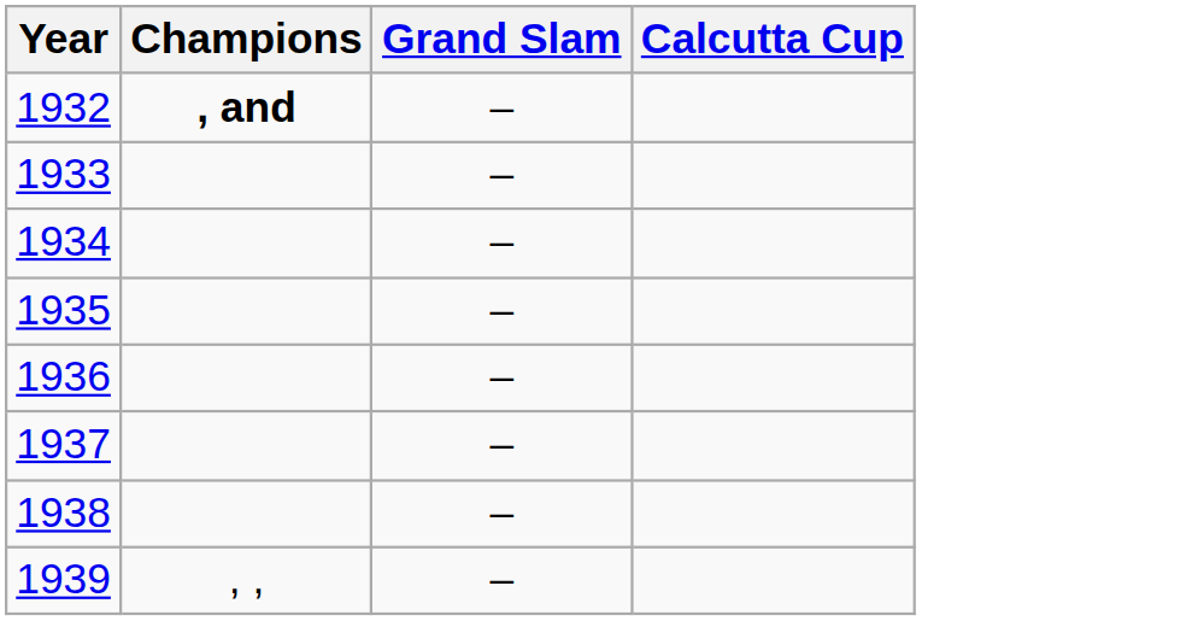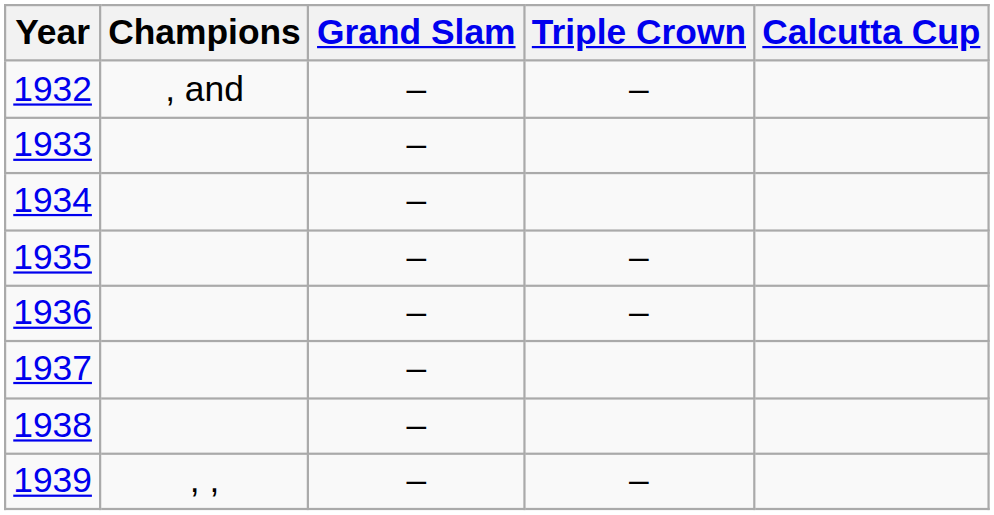+ column: Triple Crown | – | – | – | –
1932 | Champions: bold -> normal
